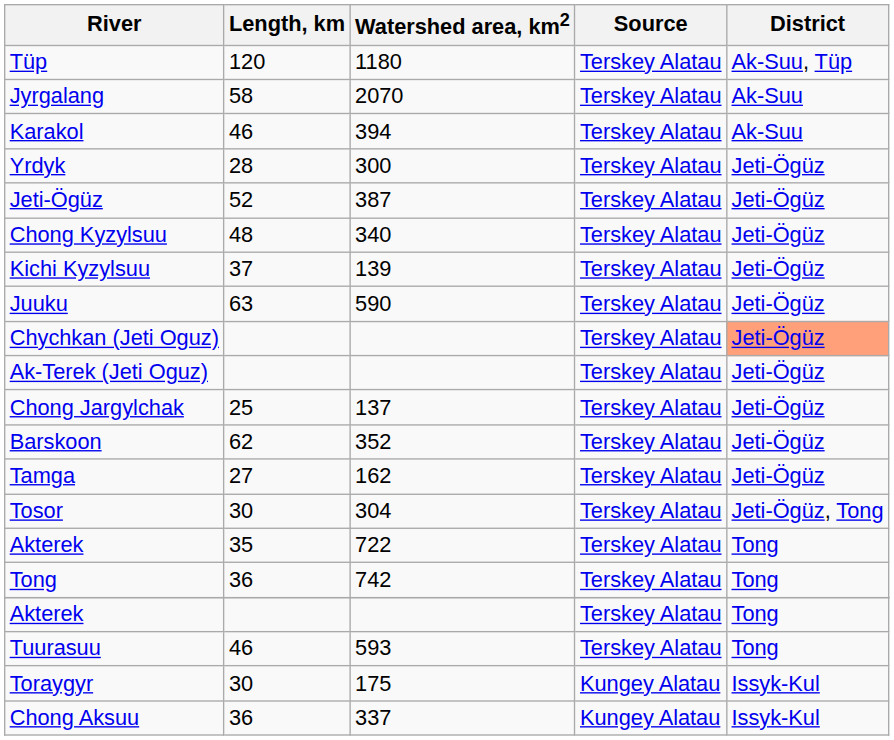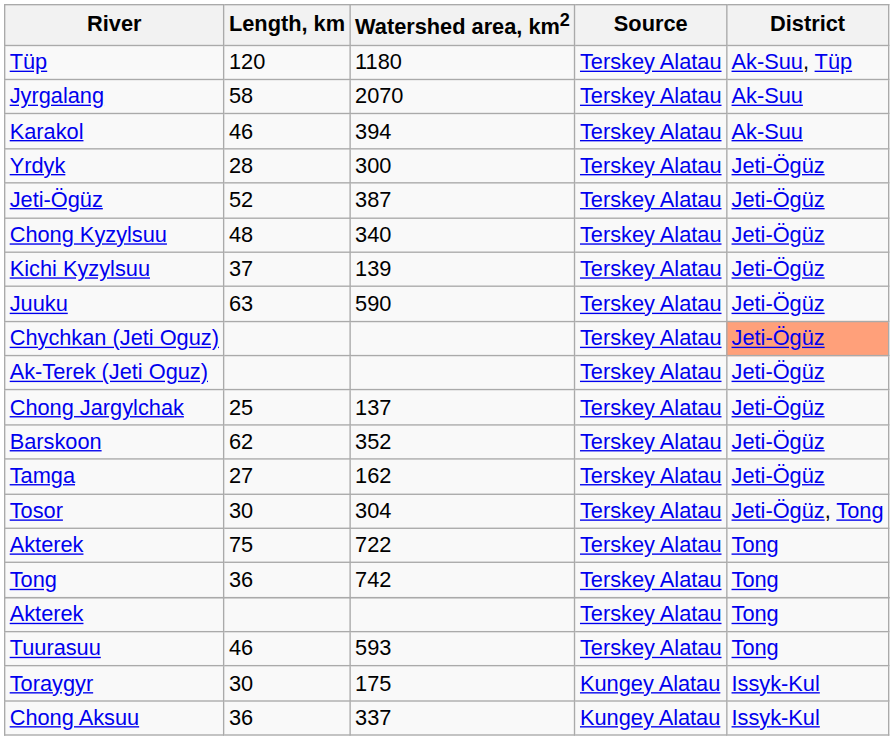Akterek / 722 | Length, km: 35 -> 75
